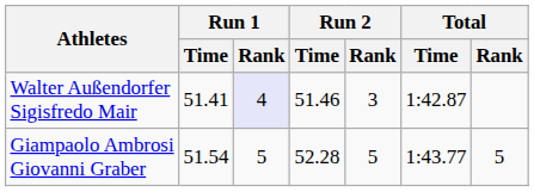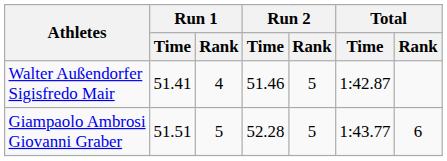Walter Außendorfer Sigisfredo Mair | Run 1 / Rank: lavender background -> no background
Walter Außendorfer Sigisfredo Mair | Run 2 / Rank: 3 -> 5
Giampaolo Ambrosi Giovanni Graber | Run 1 / Time: 51.54 -> 51.51
Giampaolo Ambrosi Giovanni Graber | Total / Rank: 5 -> 6
